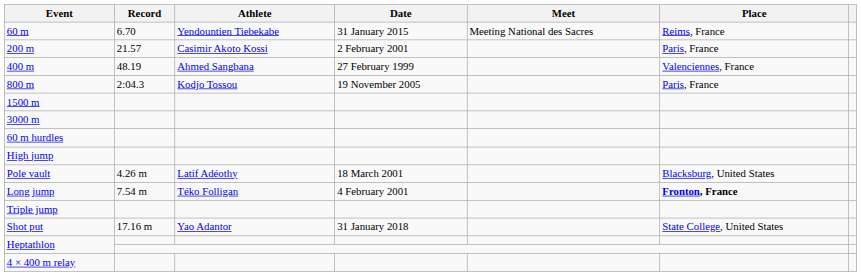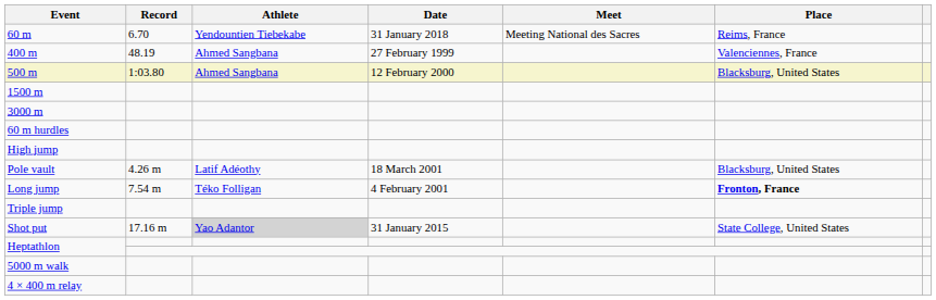60 m | Date: 31 January 2015 -> 31 January 2018
- row: 200 m | 21.57 | Casimir Akoto Kossi | 2 February 2001 | Paris, France
+ row: 500 m | 1:03.80 | Ahmed Sangbana | 12 February 2000 | Blacksburg, United States
- row: 800 m | 2:04.3 | Kodjo Tossou | 19 November 2005 | Paris, France
Shot put | Athlete: no background -> lightgrey background
Shot put | Date: 31 January 2018 -> 31 January 2015
+ row: 5000 m walk
